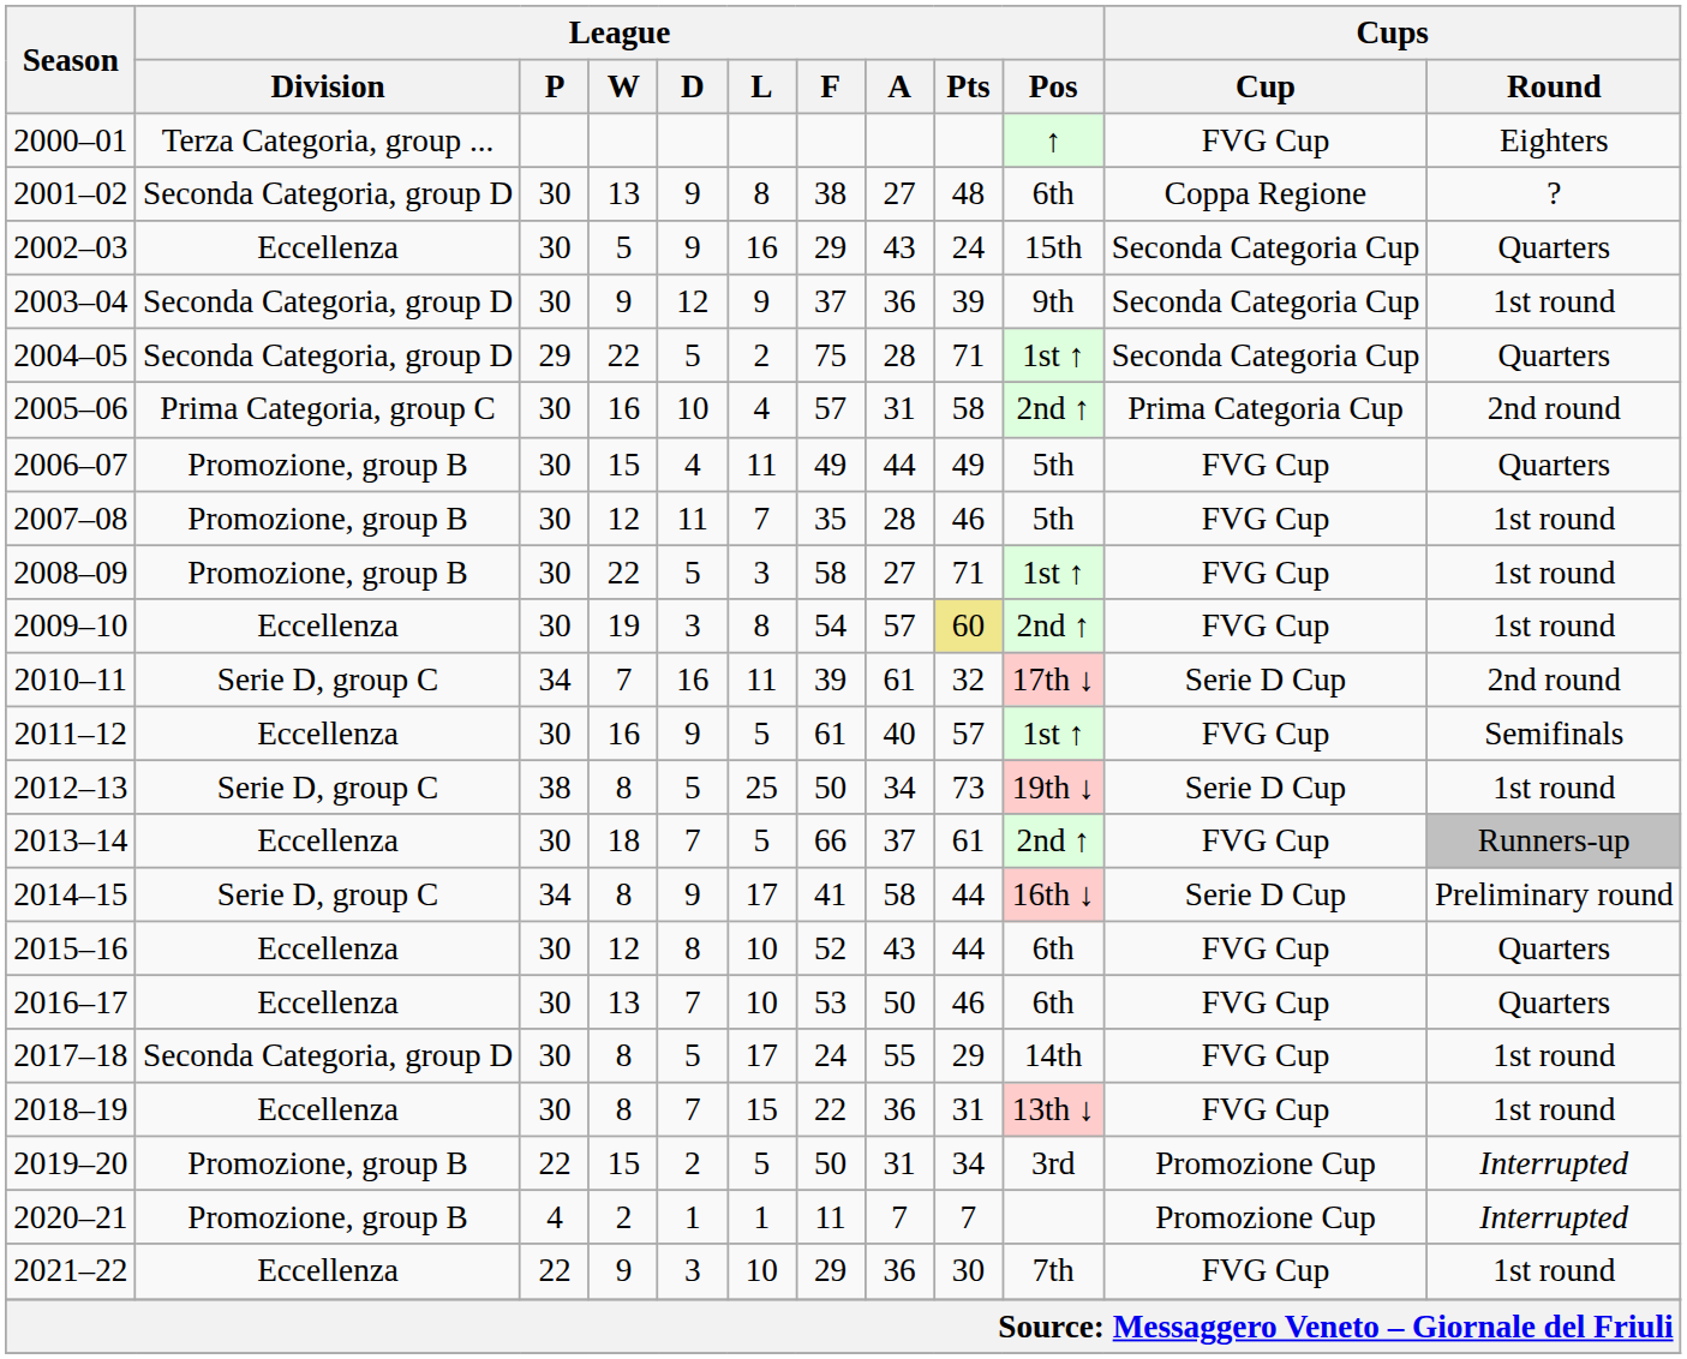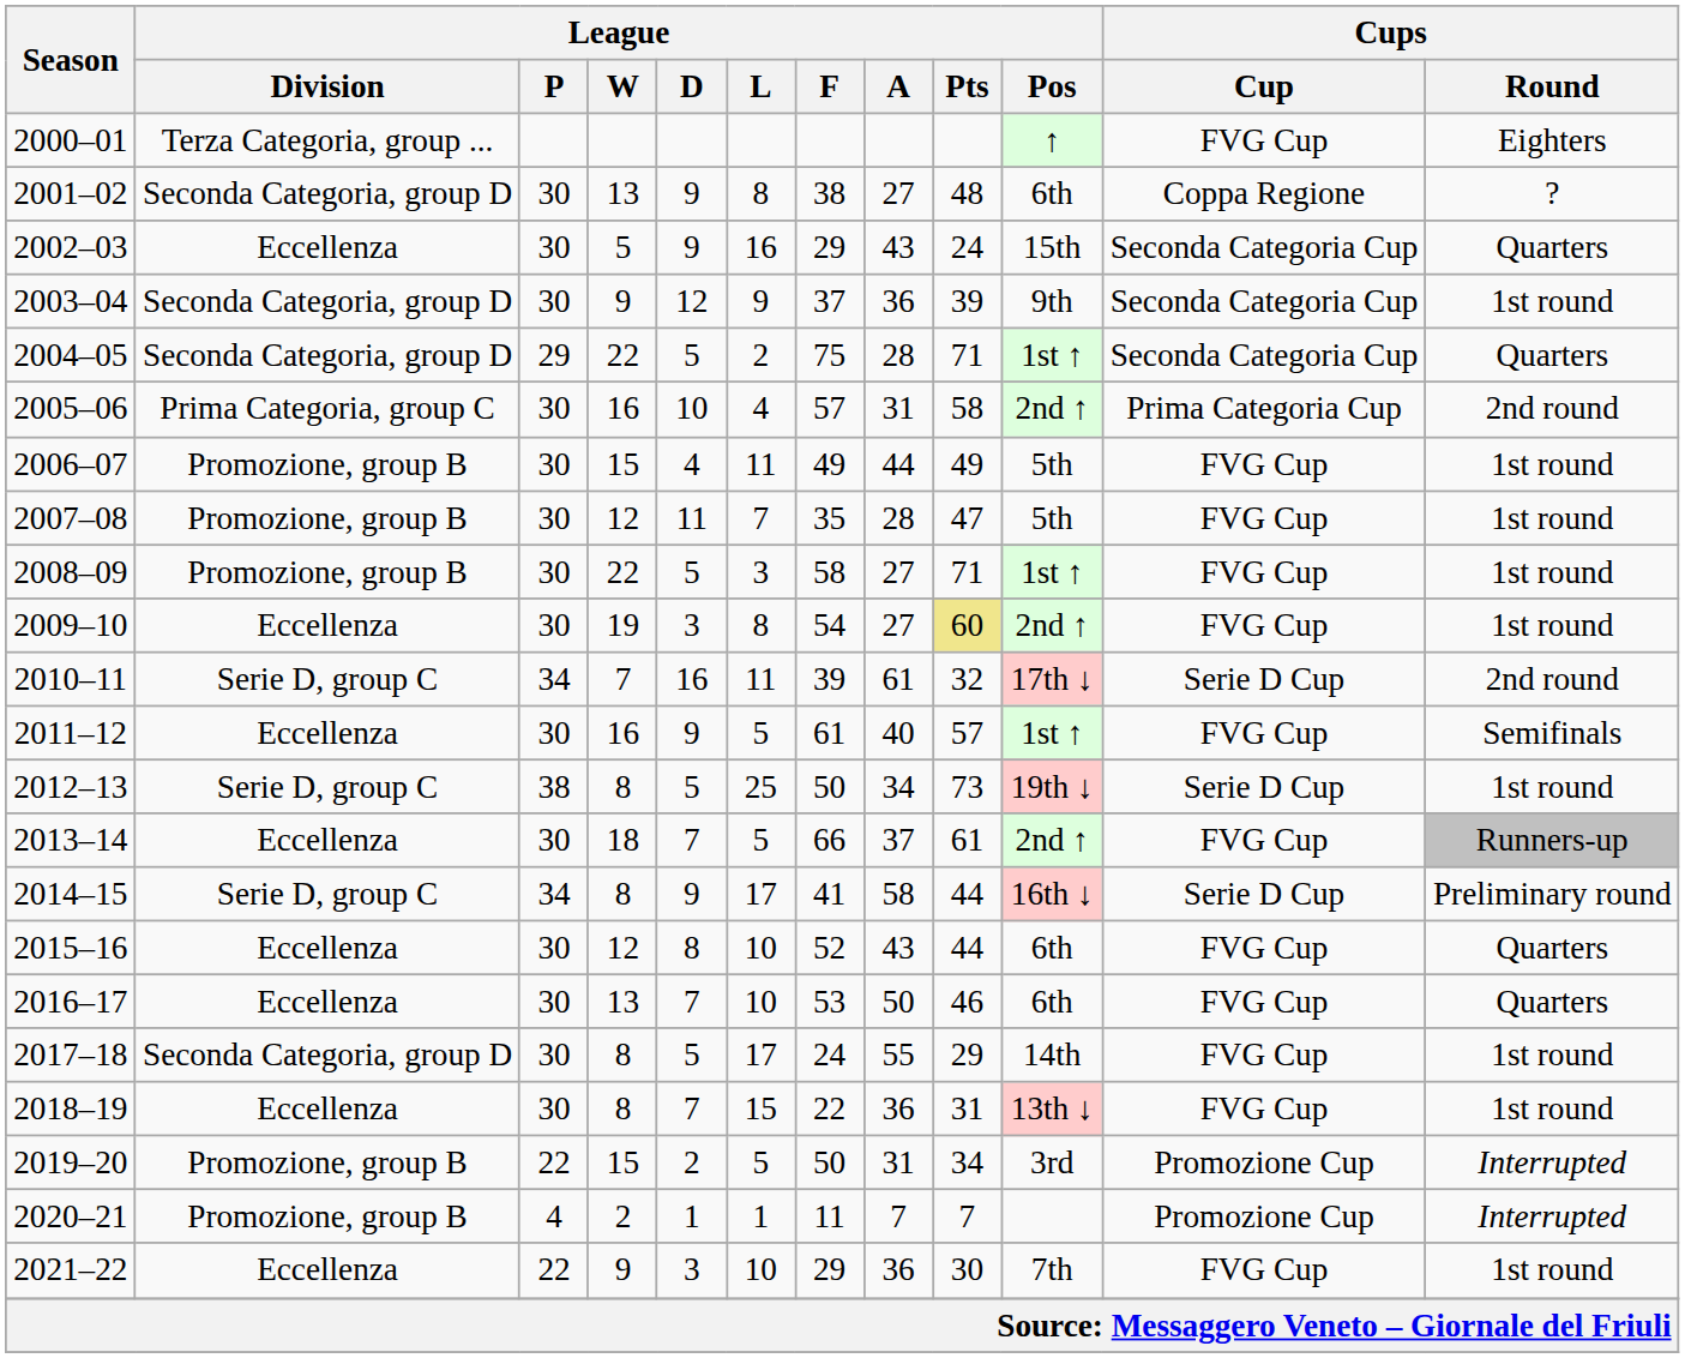2006–07 | Cups / Round: Quarters -> 1st round
2007–08 | League / Pts: 46 -> 47
2009–10 | League / A: 57 -> 27
